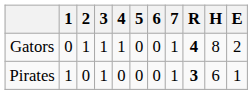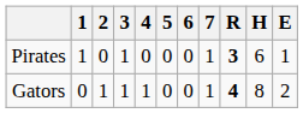rows swapped: Gators <-> Pirates
